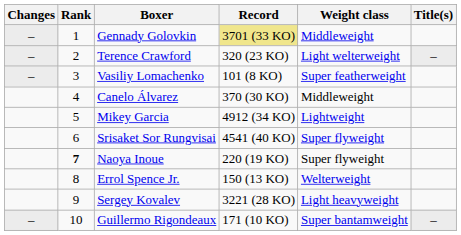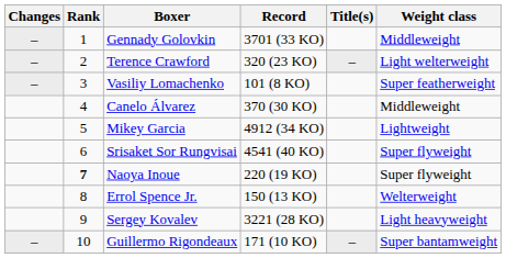columns swapped: Weight class <-> Title(s)
Gennady Golovkin | Record: khaki background -> no background
